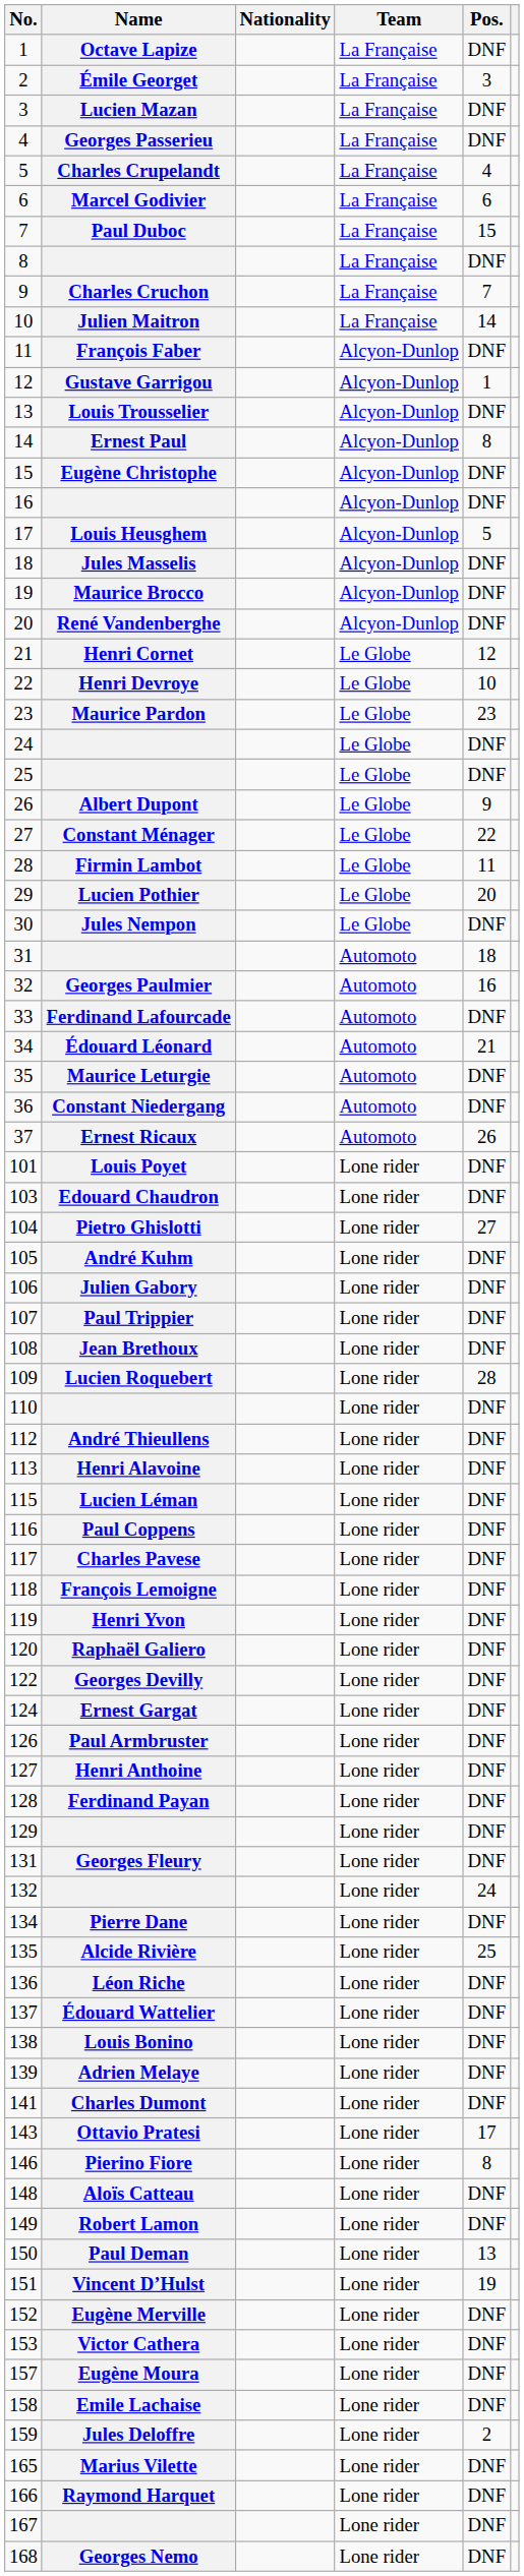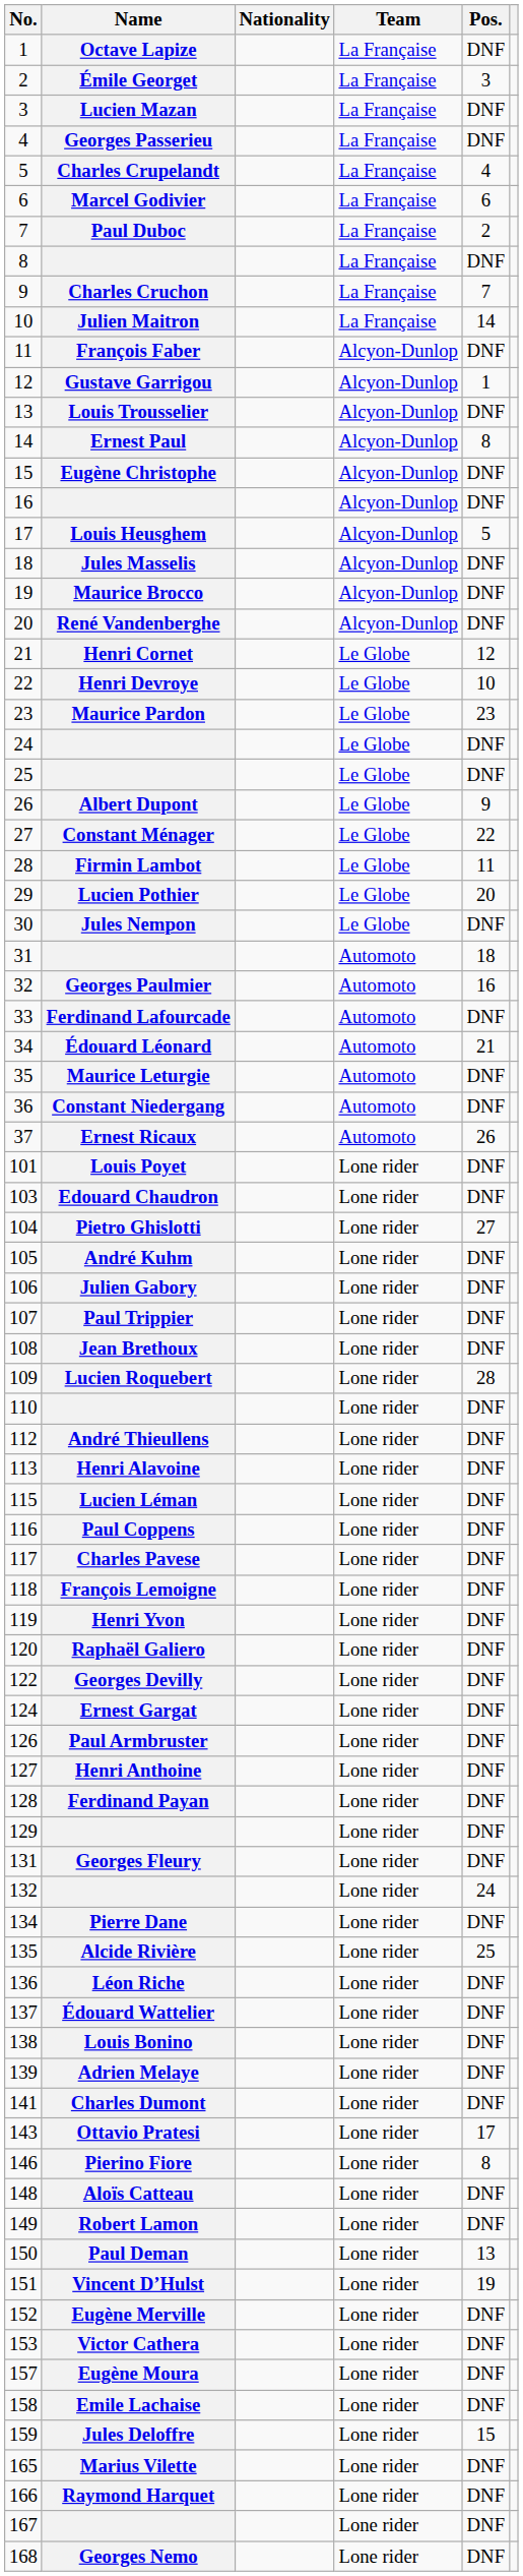Paul Duboc | Pos.: 15 -> 2
Jules Deloffre | Pos.: 2 -> 15
